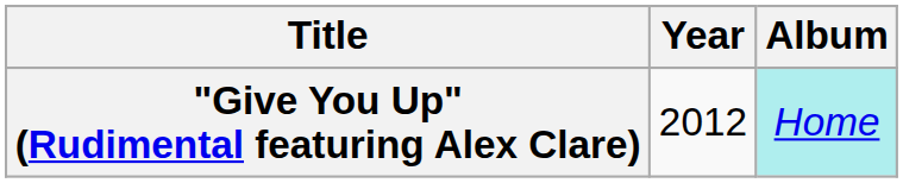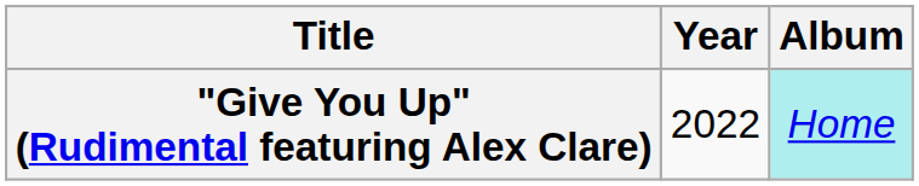"Give You Up" (Rudimental featuring Alex Clare) | Year: 2012 -> 2022
